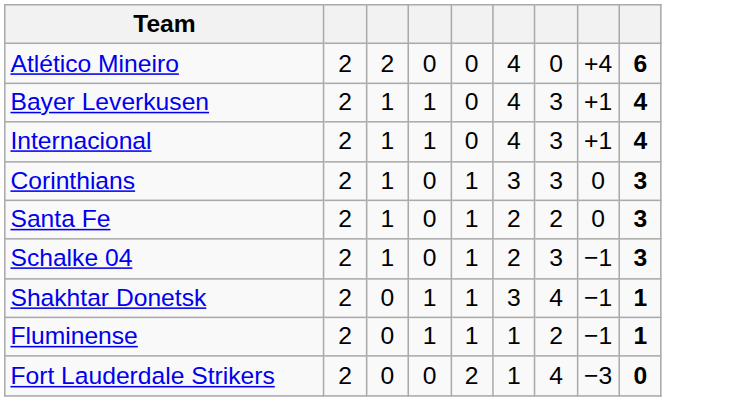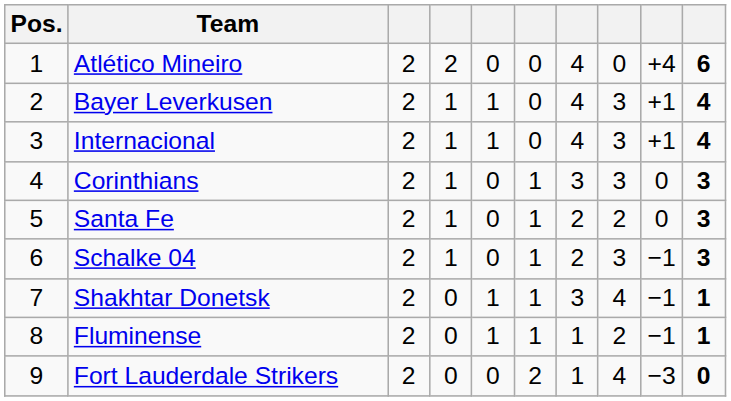+ column: Pos. | 1 | 2 | 3 | 4 | 5 | 6 | 7 | 8 | 9
